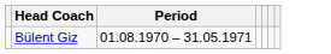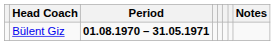+ column: Notes
Bülent Giz | Period: normal -> bold
